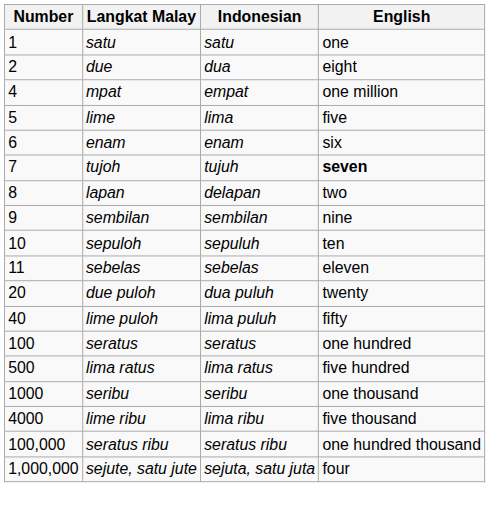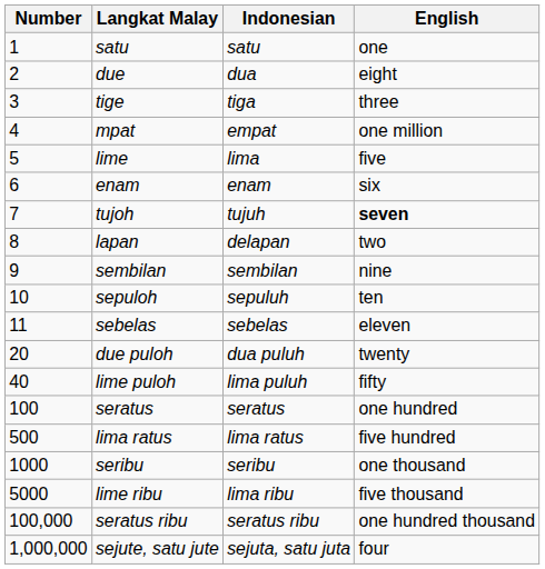+ row: 3 | tige | tiga | three
lime ribu | Number: 4000 -> 5000
